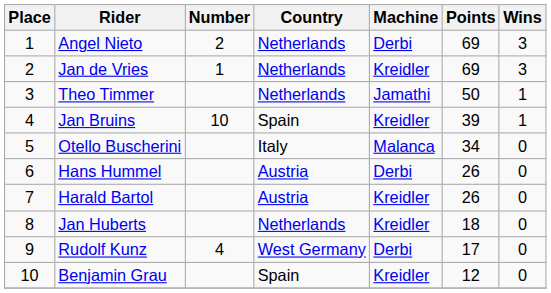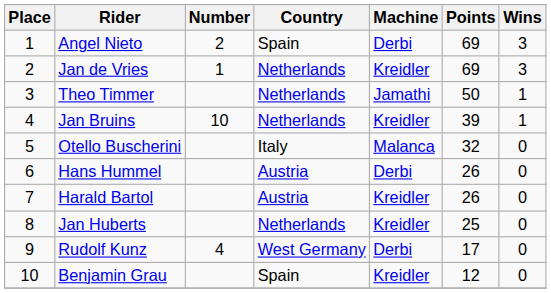Angel Nieto | Country: Netherlands -> Spain
Jan Bruins | Country: Spain -> Netherlands
Otello Buscherini | Points: 34 -> 32
Jan Huberts | Points: 18 -> 25
